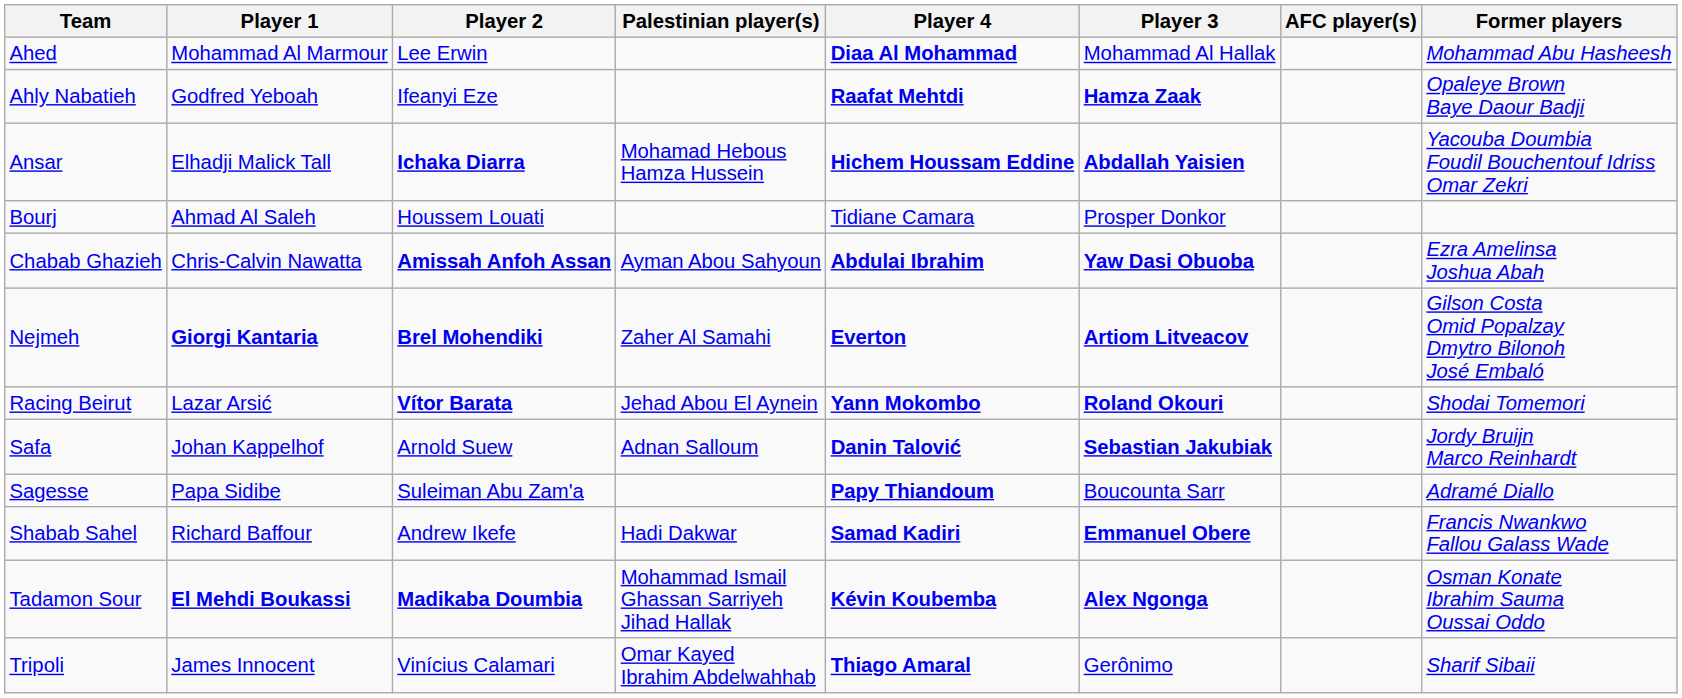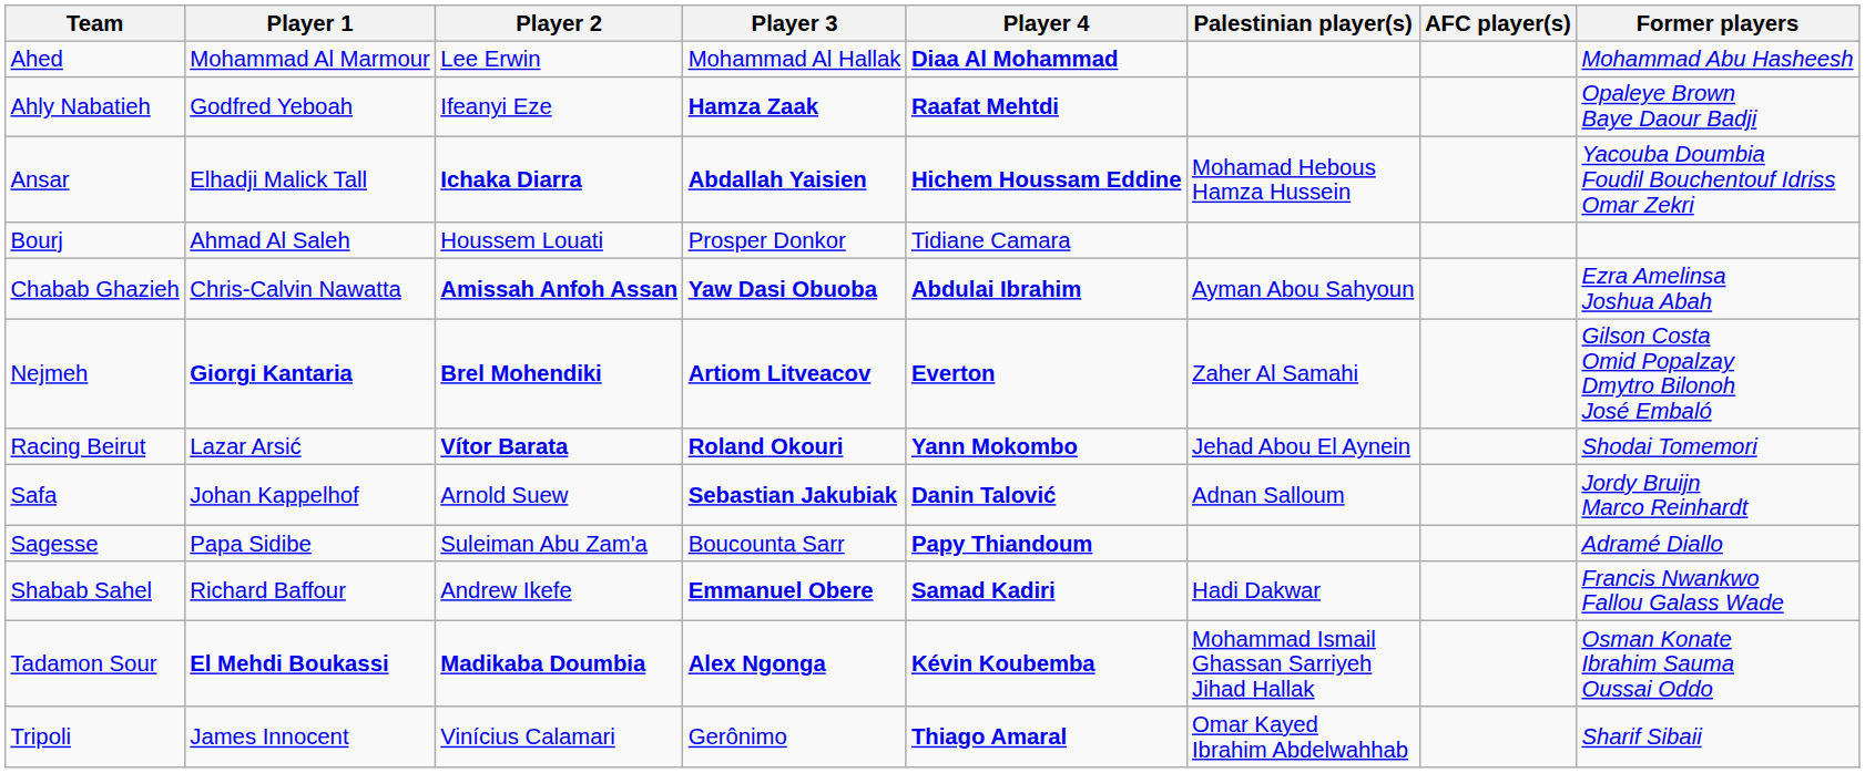columns swapped: Player 3 <-> Palestinian player(s)
